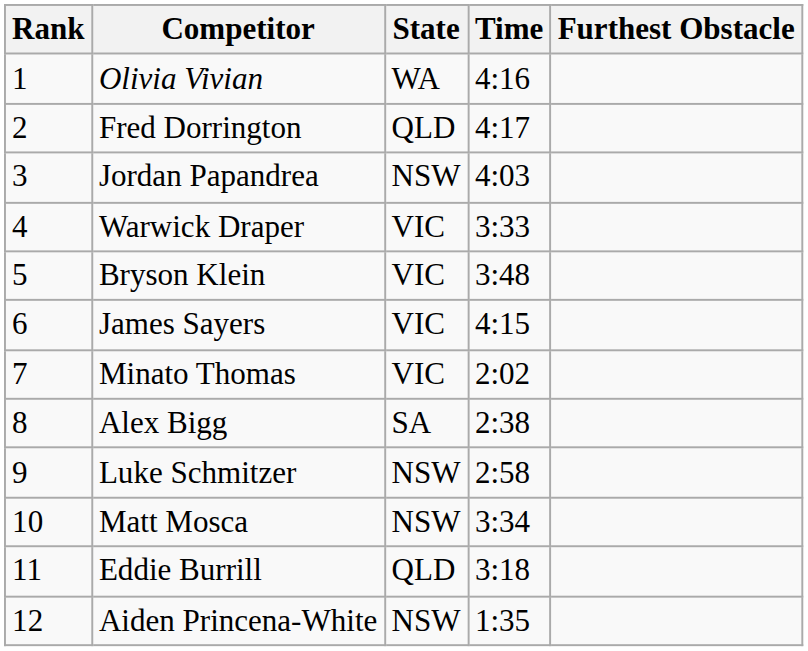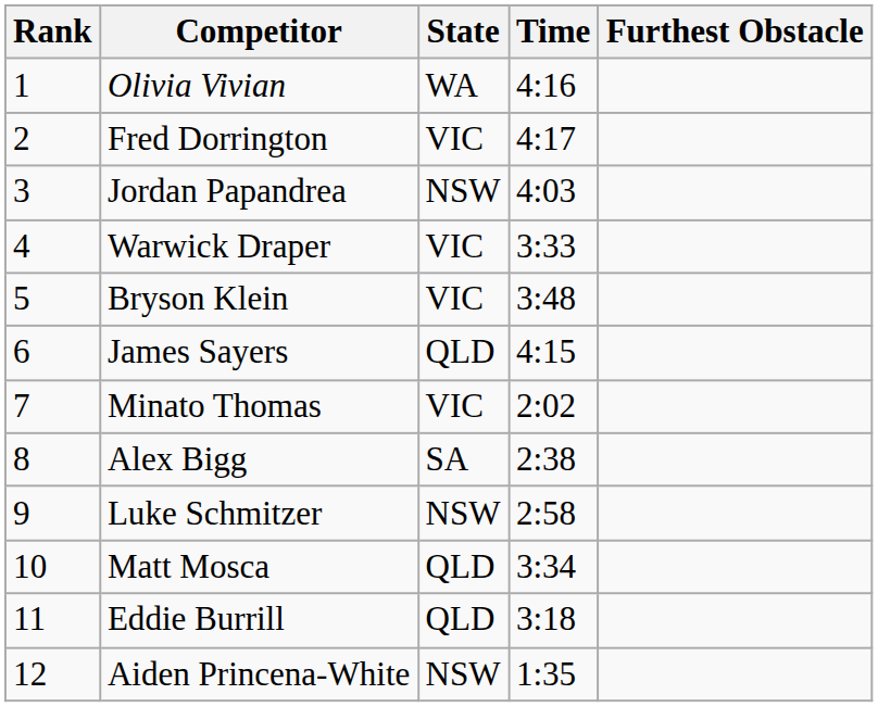Fred Dorrington | State: QLD -> VIC
James Sayers | State: VIC -> QLD
Matt Mosca | State: NSW -> QLD
